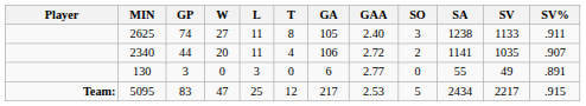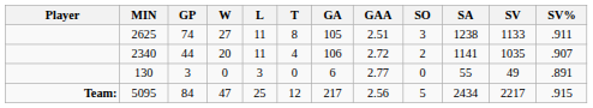2625 | GAA: 2.40 -> 2.51
5095 | GP: 83 -> 84
5095 | GAA: 2.53 -> 2.56
